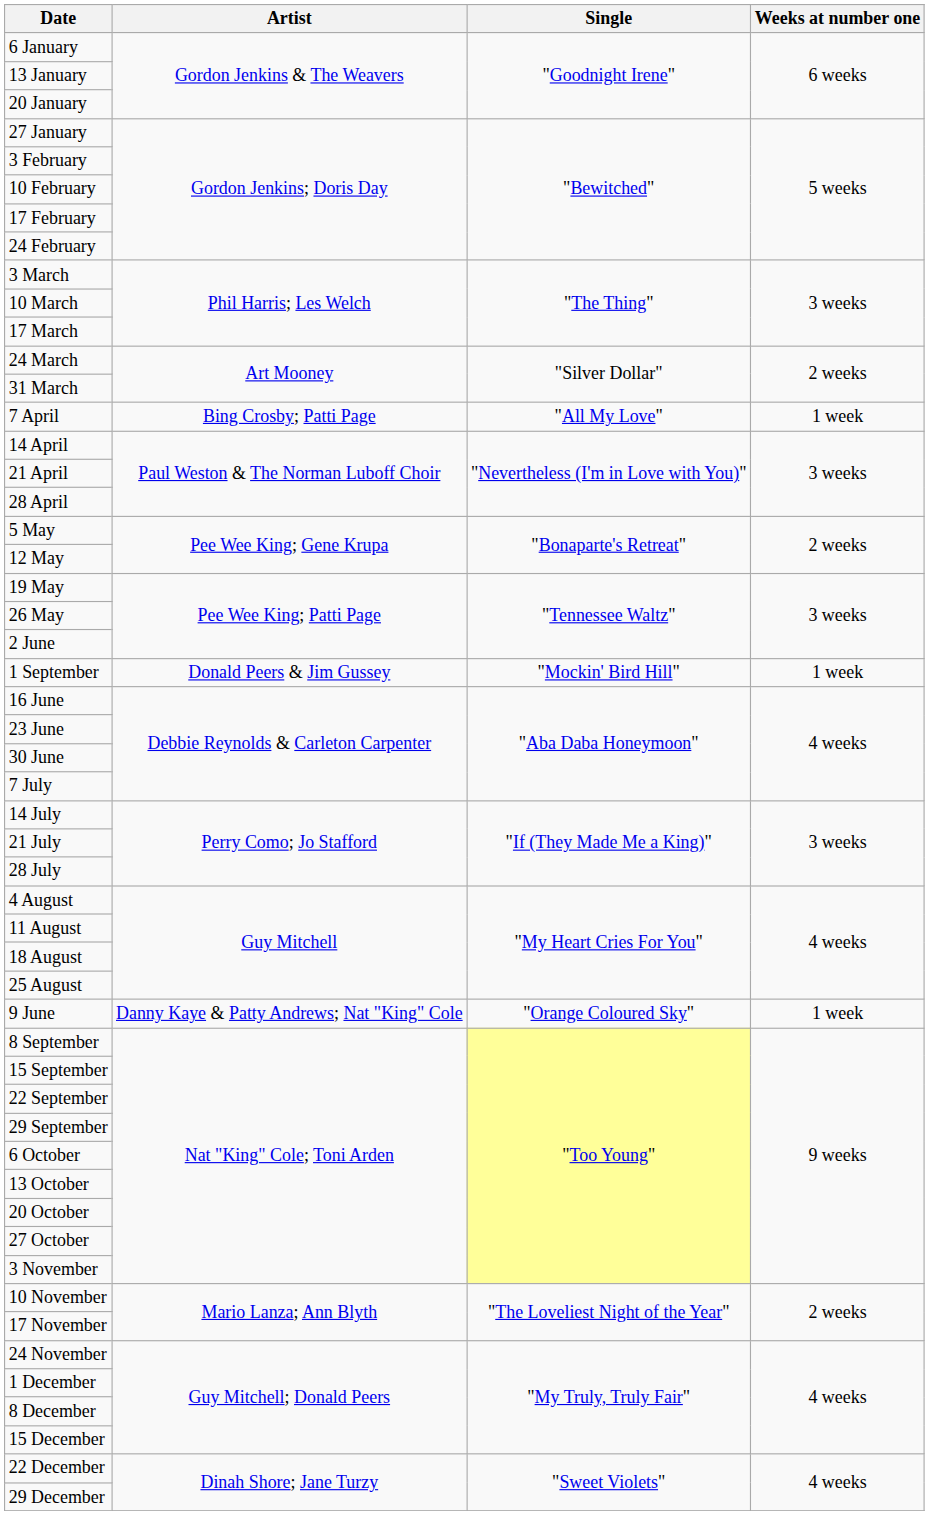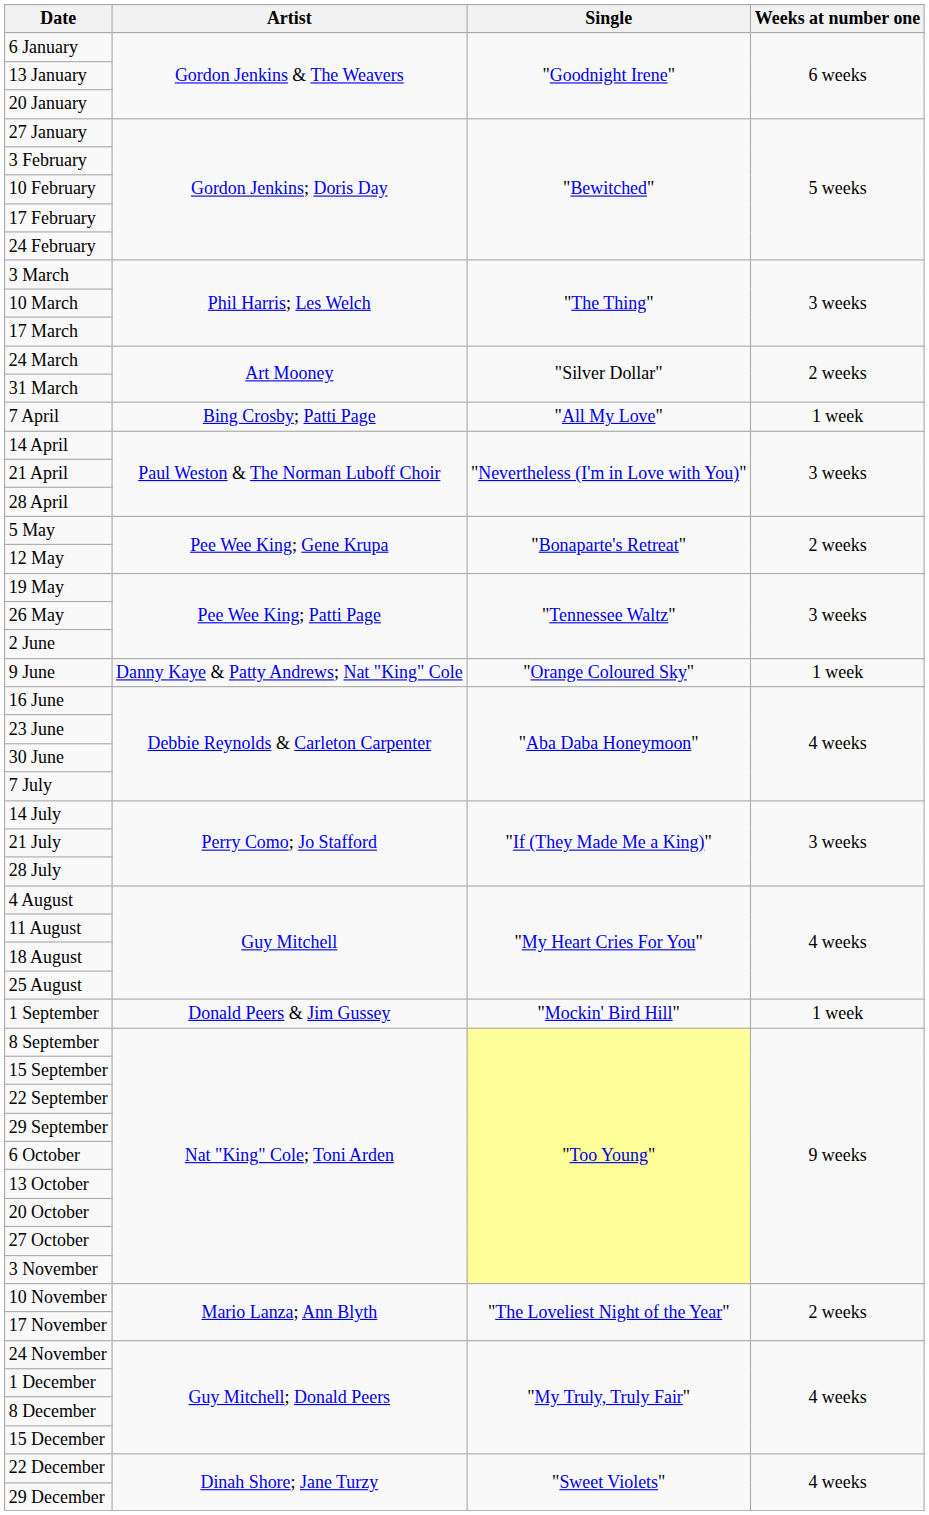rows swapped: 9 June <-> 1 September
